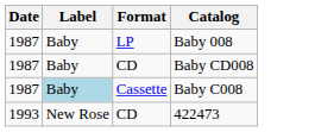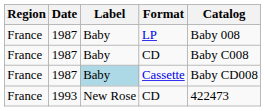+ column: Region | France | France | France | France
1987 / CD | Catalog: Baby CD008 -> Baby C008
Cassette | Catalog: Baby C008 -> Baby CD008
